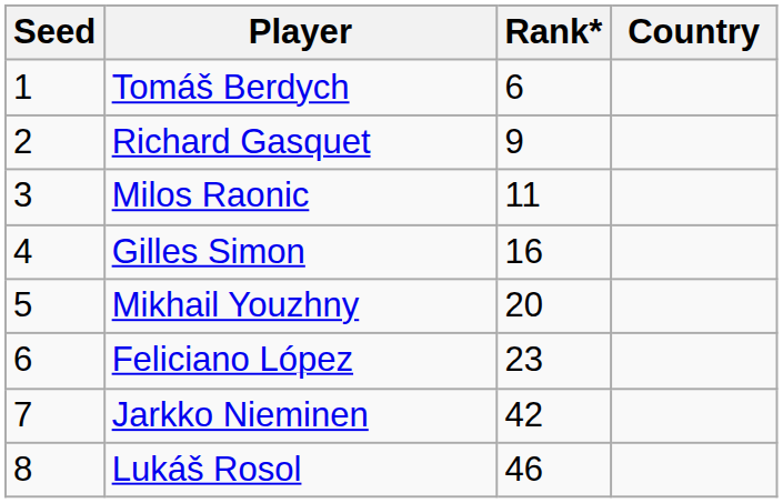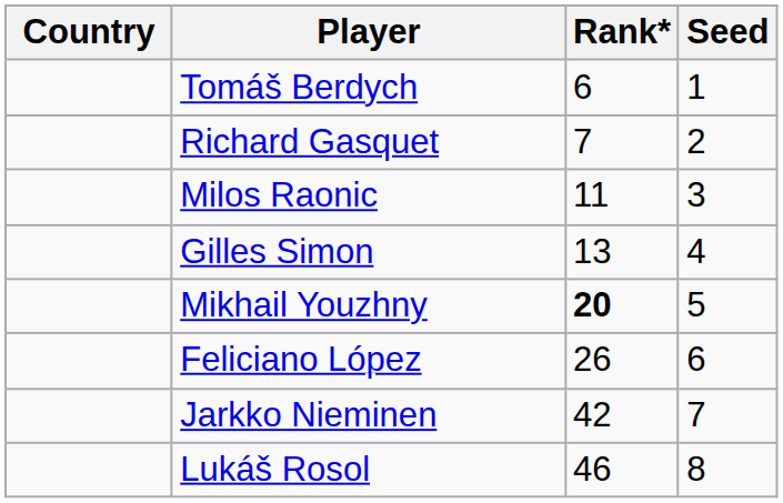columns swapped: Country <-> Seed
Richard Gasquet | Rank*: 9 -> 7
Gilles Simon | Rank*: 16 -> 13
Mikhail Youzhny | Rank*: normal -> bold
Feliciano López | Rank*: 23 -> 26
